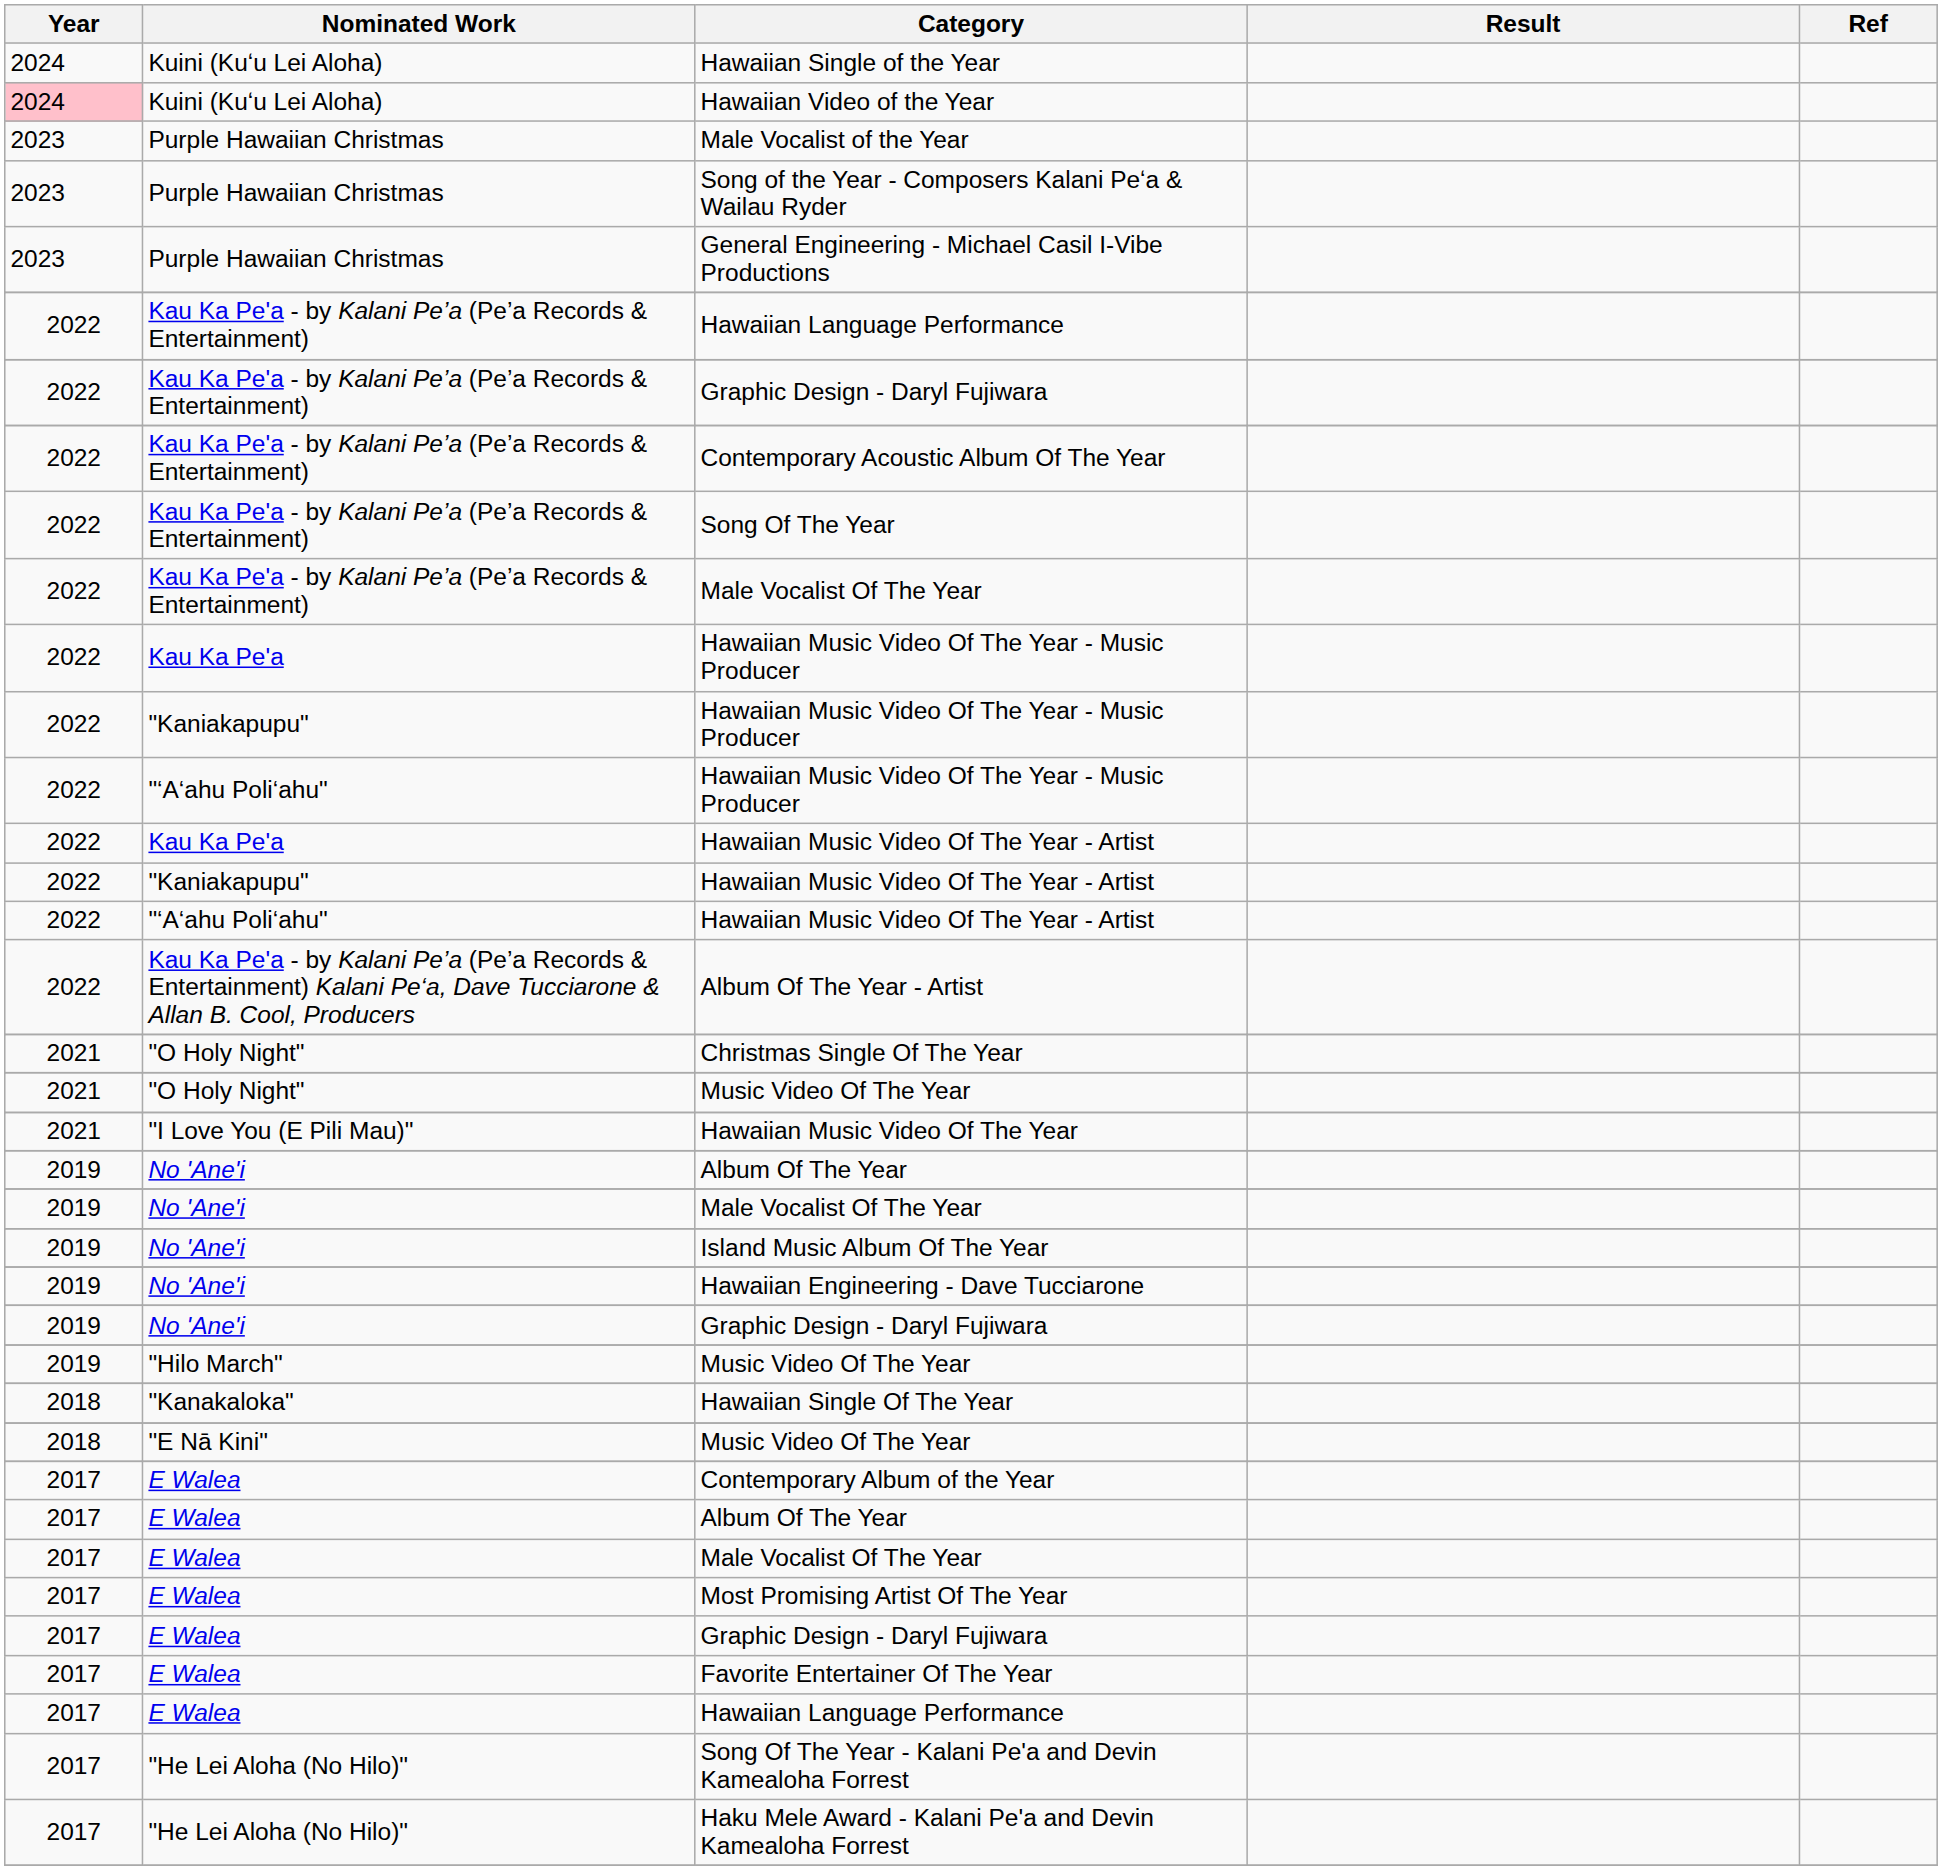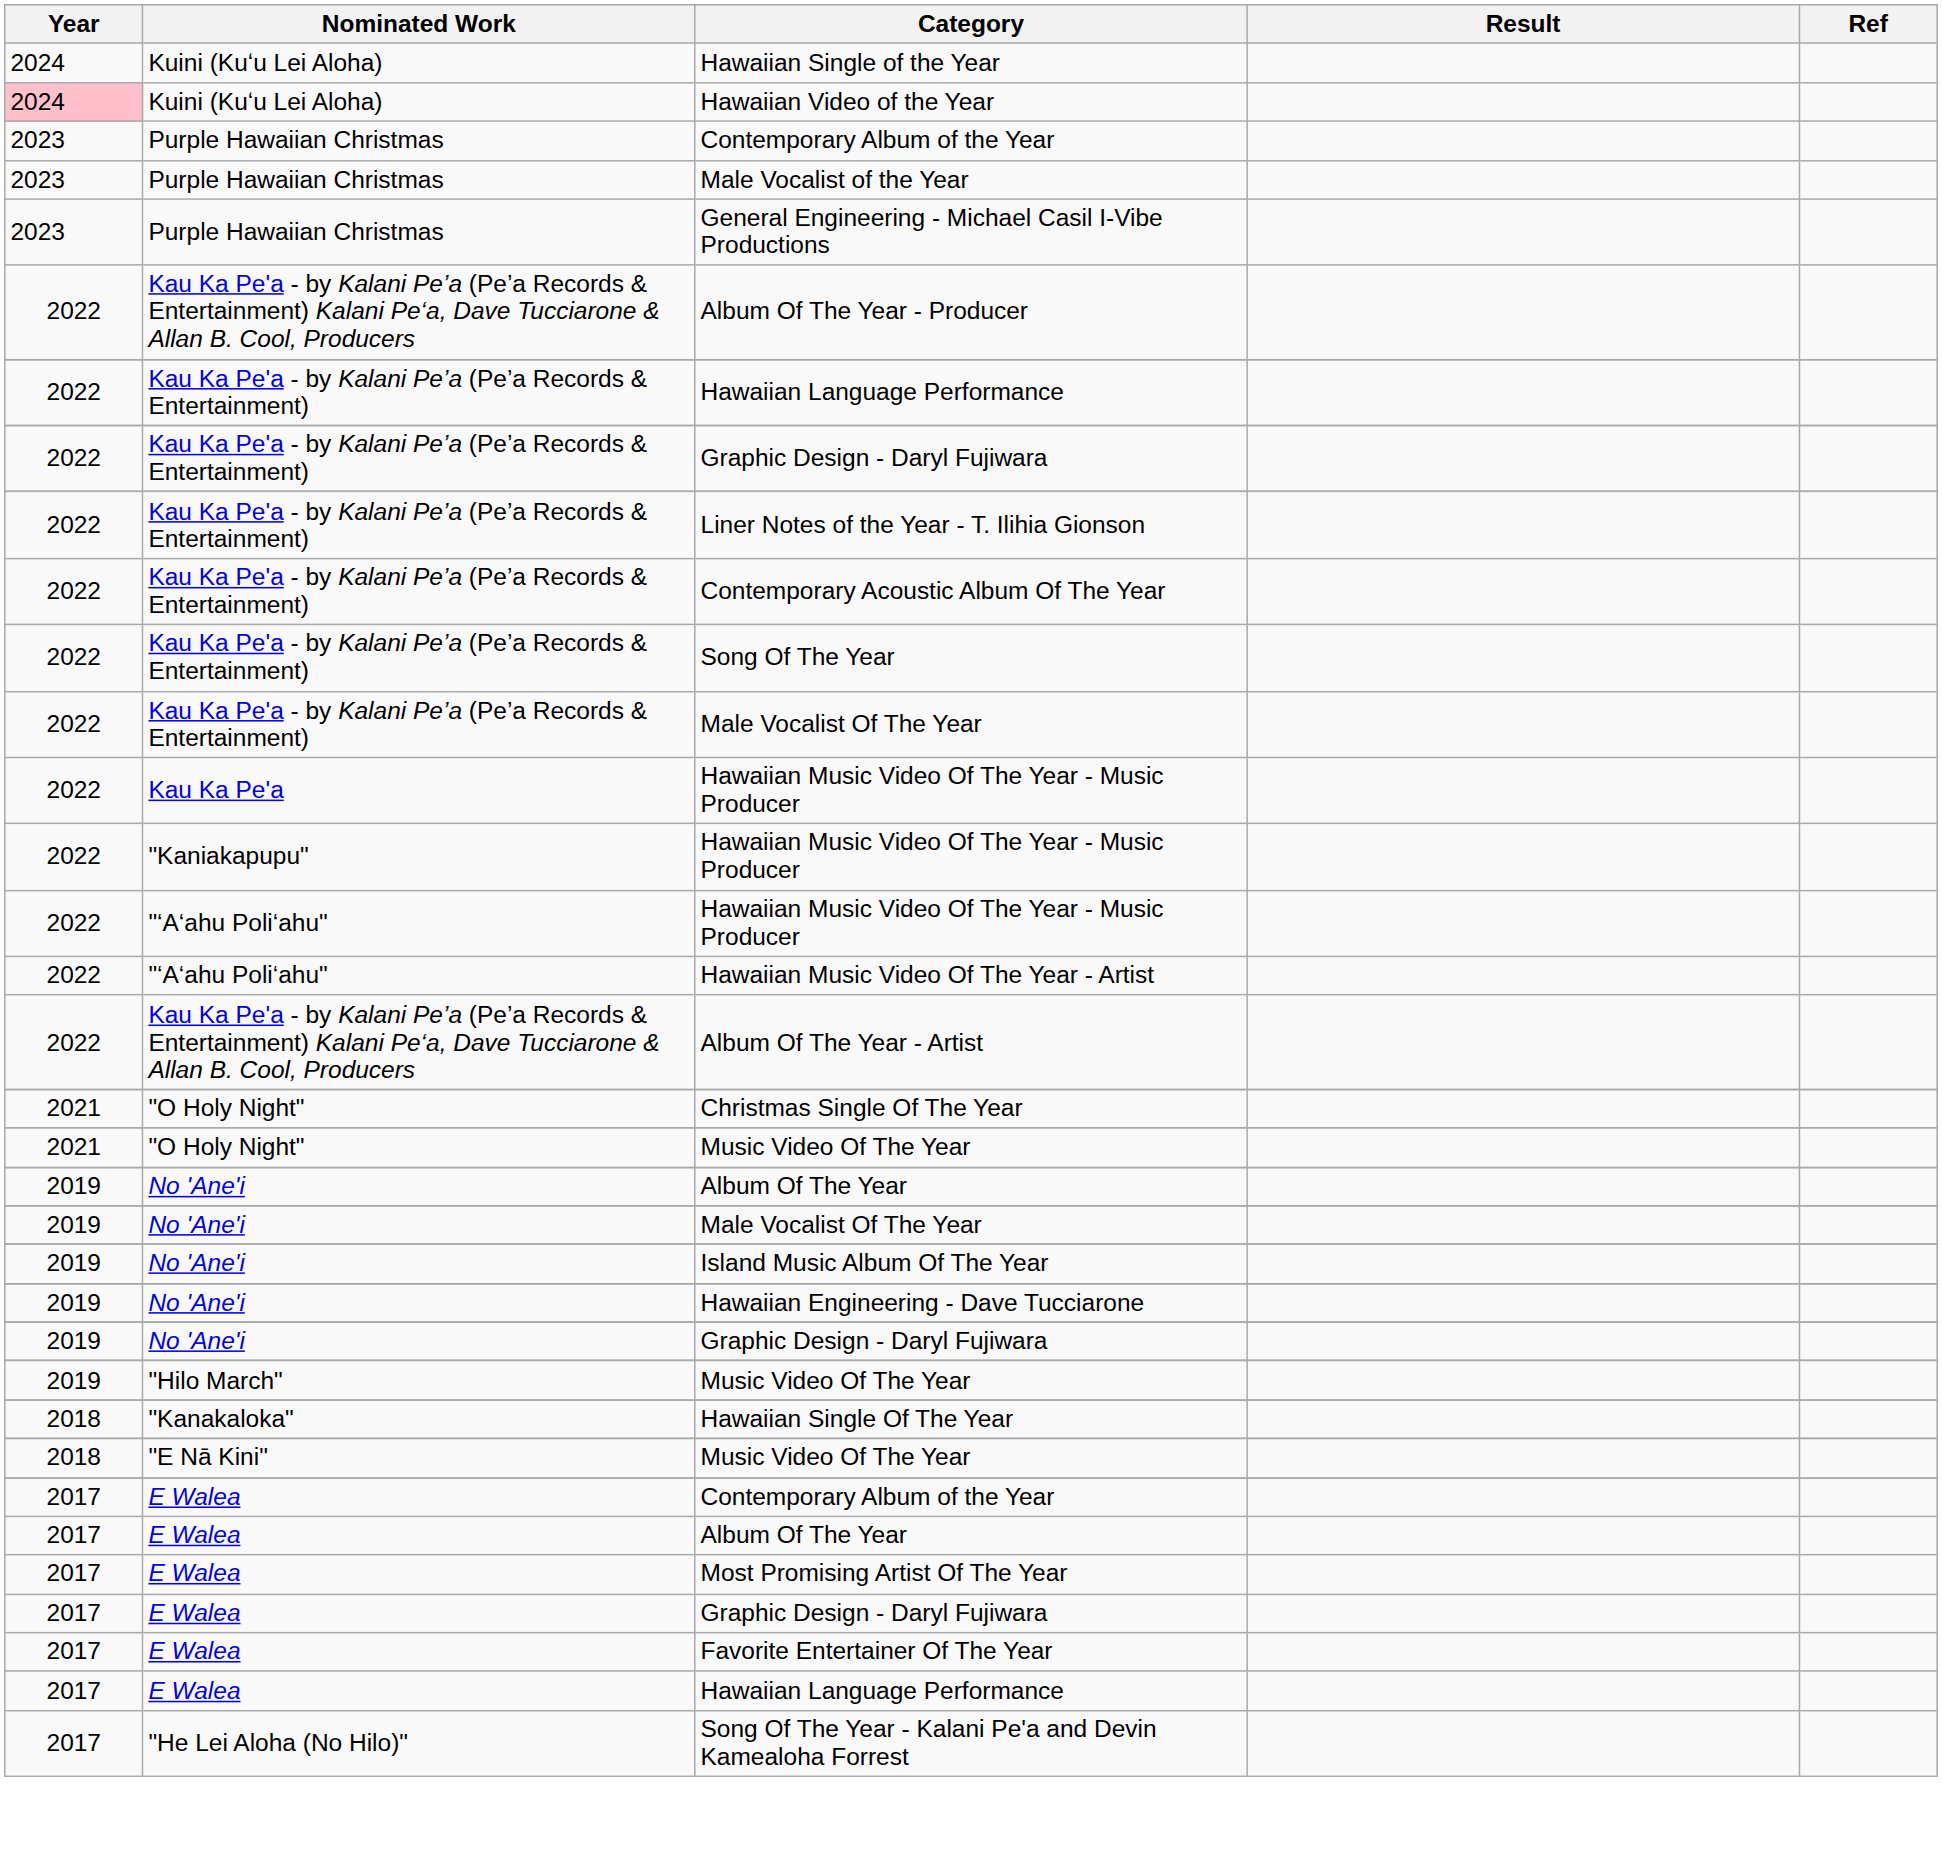+ row: 2023 | Purple Hawaiian Christmas | Contemporary Album of the Year
- row: 2023 | Purple Hawaiian Christmas | Song of the Year - Composers Kalani Peʻa & Wailau Ryder
+ row: 2022 | Kau Ka Pe'a - by Kalani Pe’a (Pe’a Records & Entertainment) Kalani Pe‘a, Dave Tucciarone & Allan B. Cool, Producers | Album Of The Year - Producer
+ row: 2022 | Kau Ka Pe'a - by Kalani Pe’a (Pe’a Records & Entertainment) | Liner Notes of the Year - T. Ilihia Gionson
- row: 2022 | Kau Ka Pe'a | Hawaiian Music Video Of The Year - Artist
- row: 2022 | "Kaniakapupu" | Hawaiian Music Video Of The Year - Artist
- row: 2021 | "I Love You (E Pili Mau)" | Hawaiian Music Video Of The Year
- row: 2017 | E Walea | Male Vocalist Of The Year
- row: 2017 | "He Lei Aloha (No Hilo)" | Haku Mele Award - Kalani Pe'a and Devin Kamealoha Forrest
